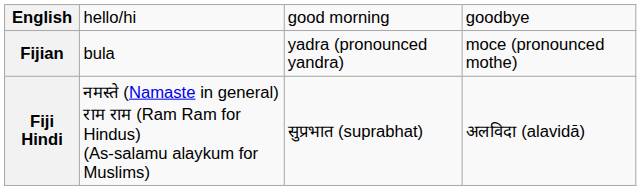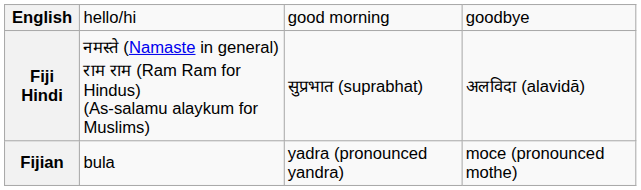rows swapped: Fijian <-> Fiji Hindi
